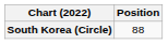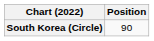South Korea (Circle) | Position: 88 -> 90
